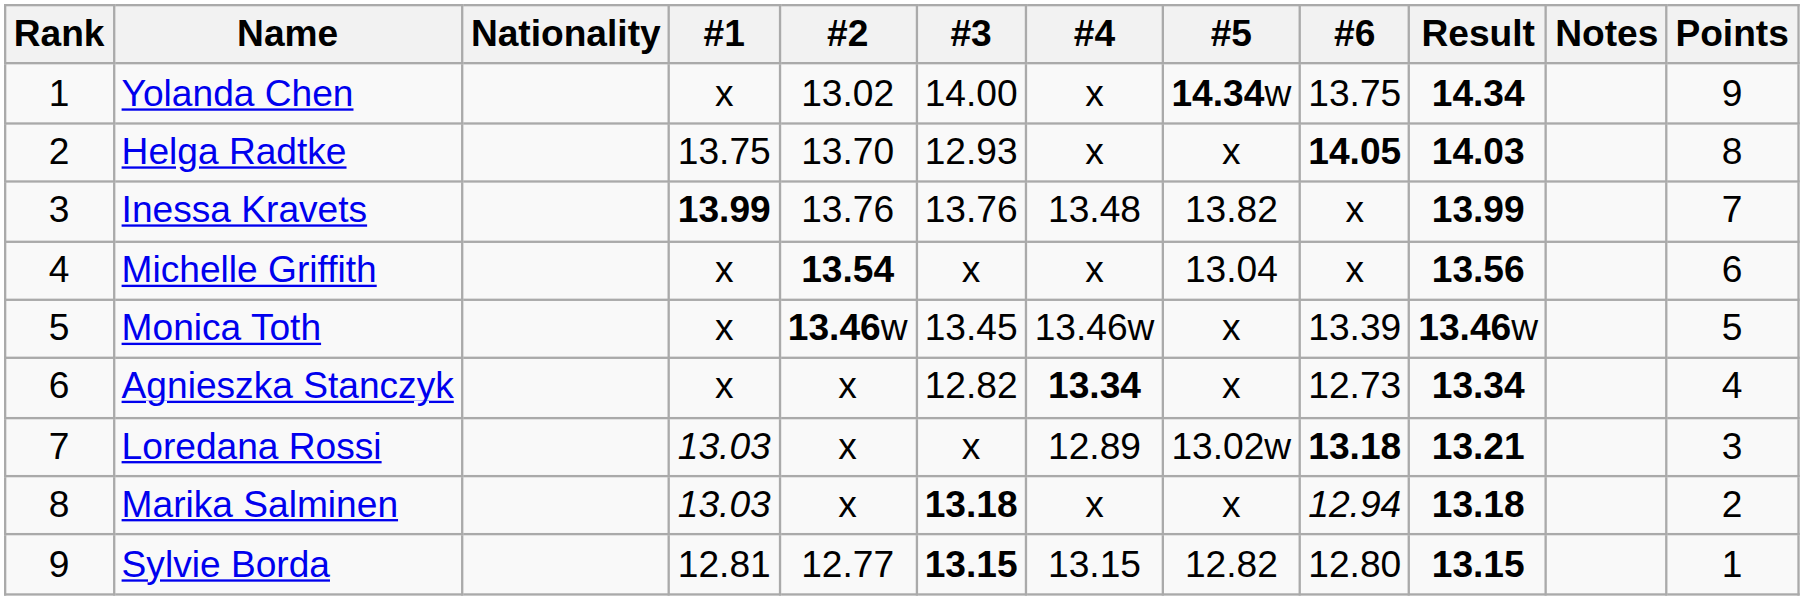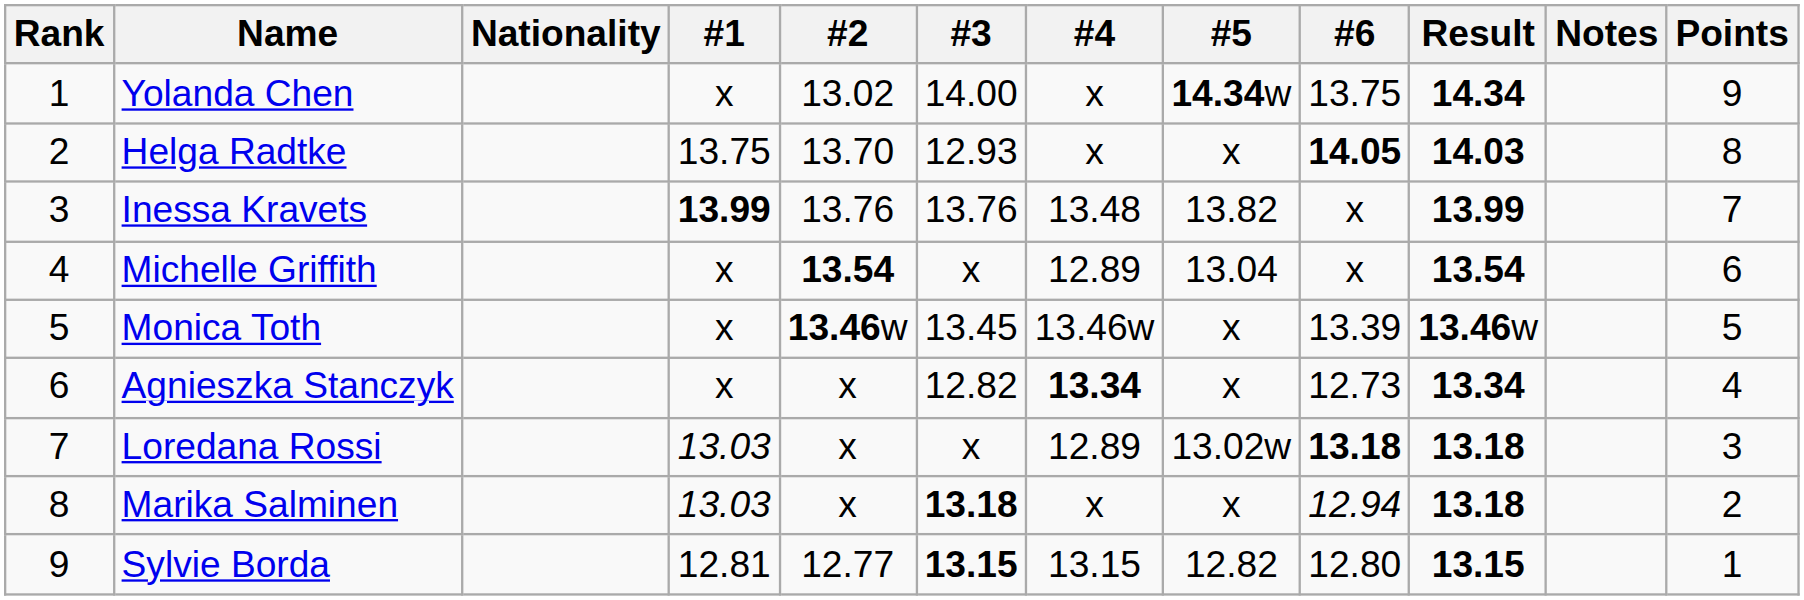Michelle Griffith | #4: x -> 12.89
Michelle Griffith | Result: 13.56 -> 13.54
Loredana Rossi | Result: 13.21 -> 13.18
